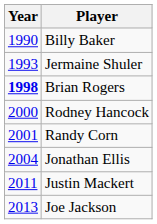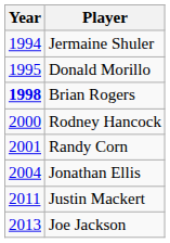- row: 1990 | Billy Baker
Jermaine Shuler | Year: 1993 -> 1994
+ row: 1995 | Donald Morillo
